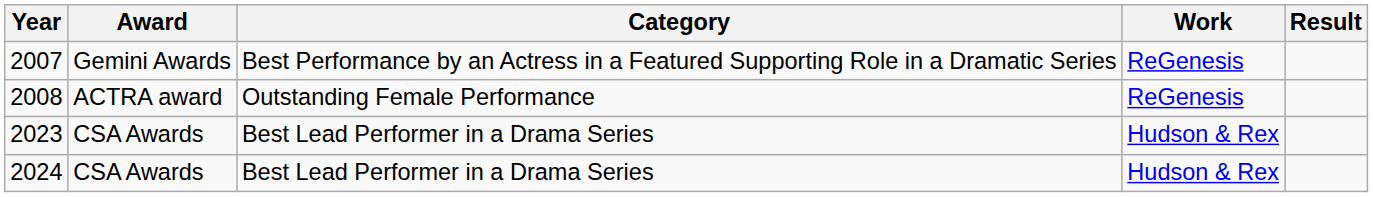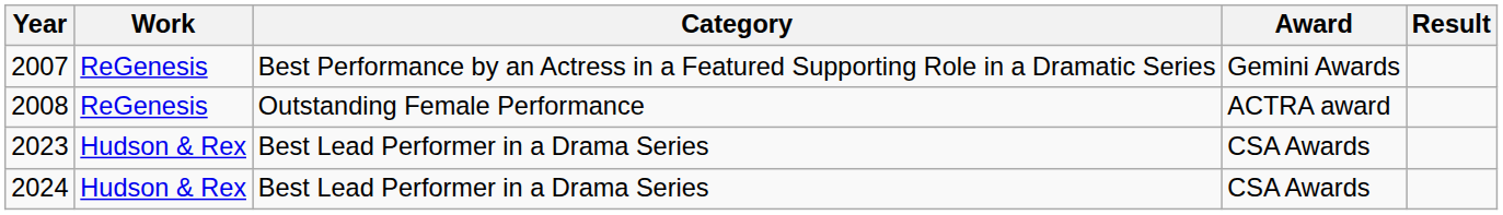columns swapped: Award <-> Work
